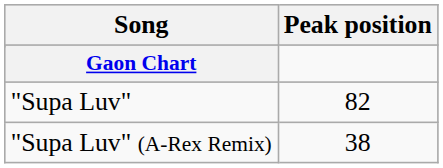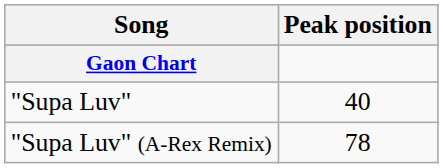"Supa Luv" | column 2: 82 -> 40
"Supa Luv" (A-Rex Remix) | column 2: 38 -> 78
